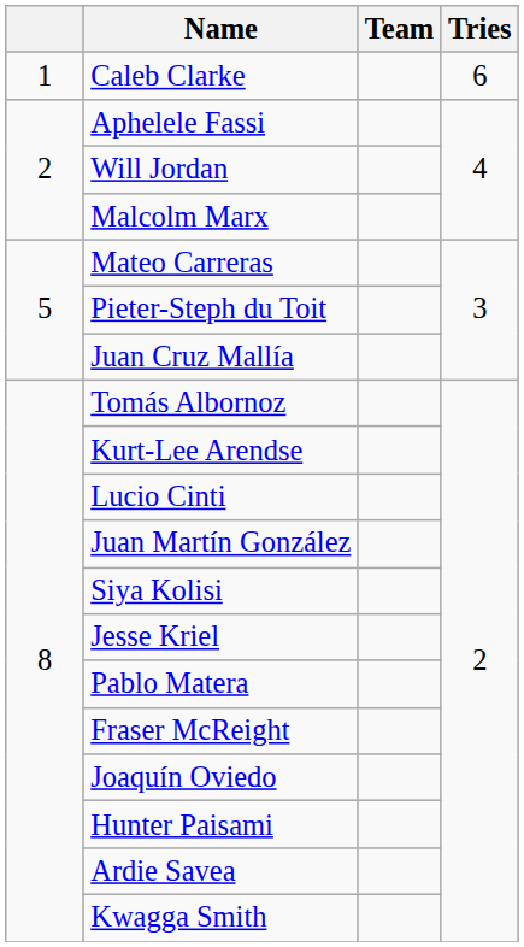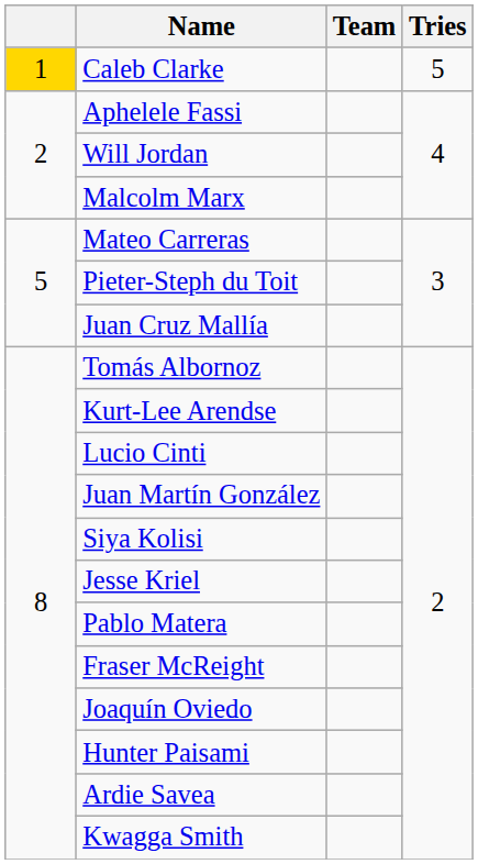Caleb Clarke | column 1: no background -> gold background
Caleb Clarke | Tries: 6 -> 5
